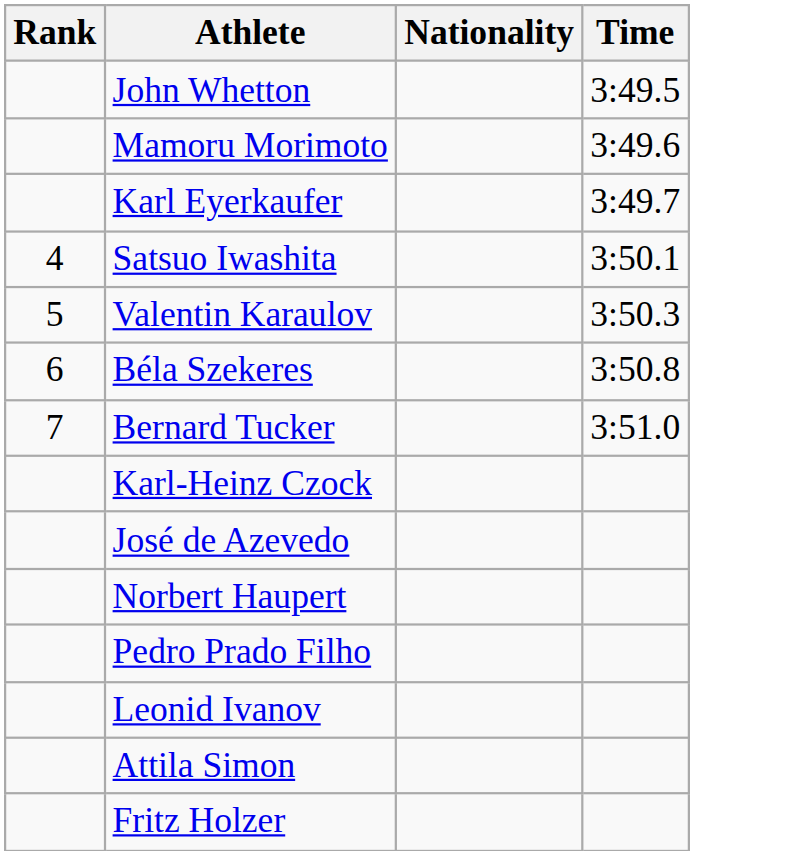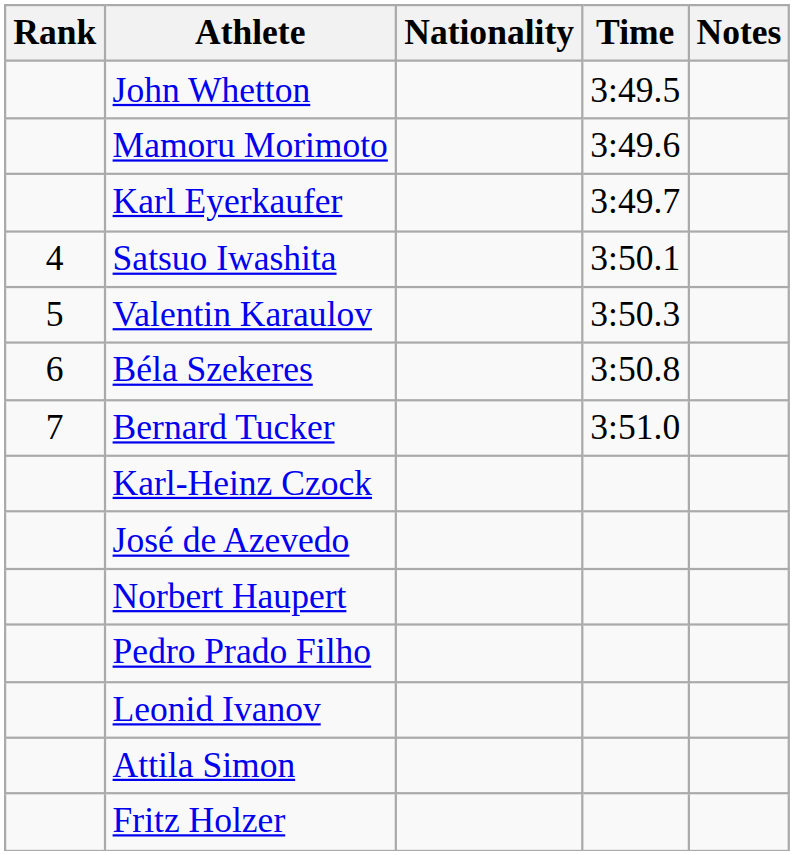+ column: Notes
